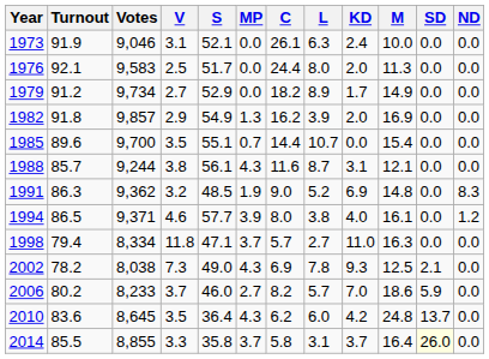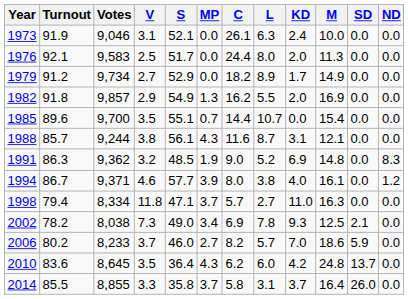1982 | L: 3.9 -> 5.5
1994 | Turnout: 86.5 -> 86.7
2002 | MP: 4.3 -> 3.4
2014 | SD: lightyellow background -> no background
